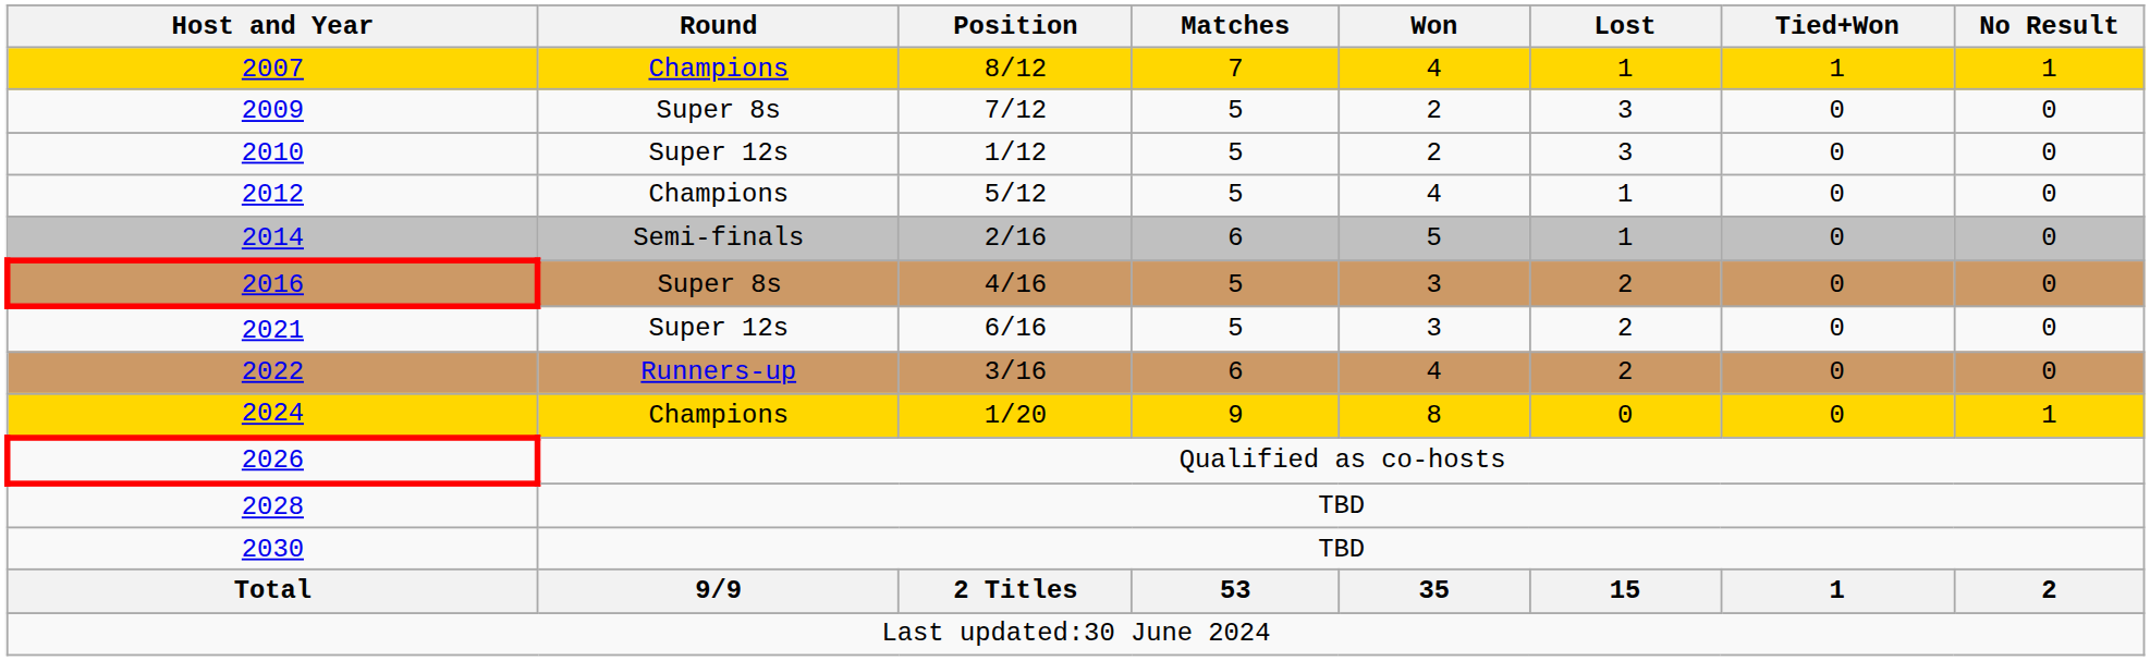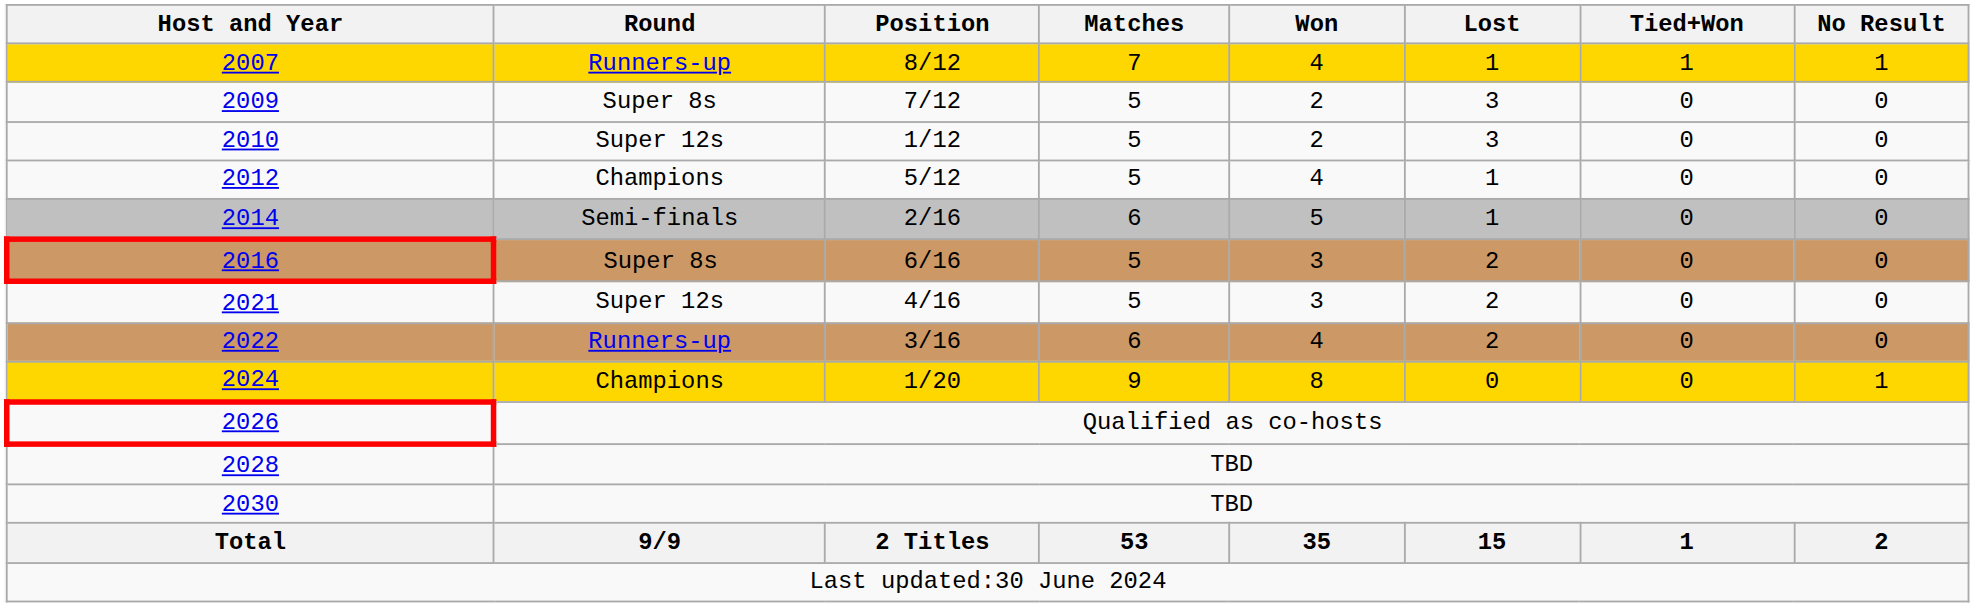2007 | Round: Champions -> Runners-up
2016 | Position: 4/16 -> 6/16
2021 | Position: 6/16 -> 4/16
